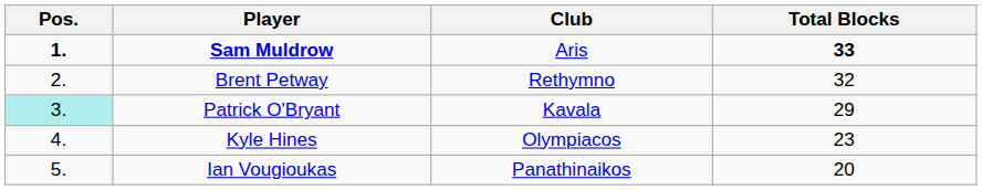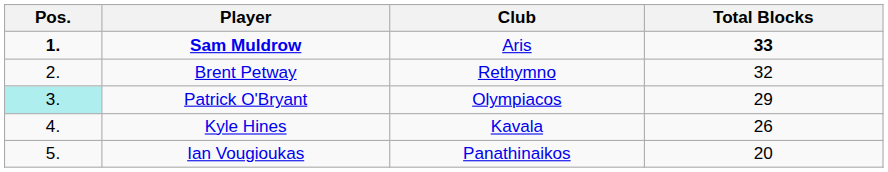Patrick O'Bryant | Club: Kavala -> Olympiacos
Kyle Hines | Club: Olympiacos -> Kavala
Kyle Hines | Total Blocks: 23 -> 26
